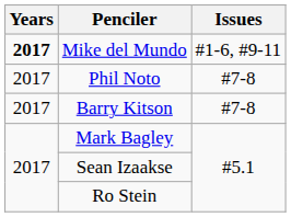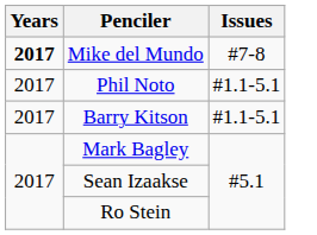Mike del Mundo | Issues: #1-6, #9-11 -> #7-8
Phil Noto | Issues: #7-8 -> #1.1-5.1
Barry Kitson | Issues: #7-8 -> #1.1-5.1
